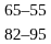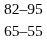rows swapped: 65–55 <-> 82–95
